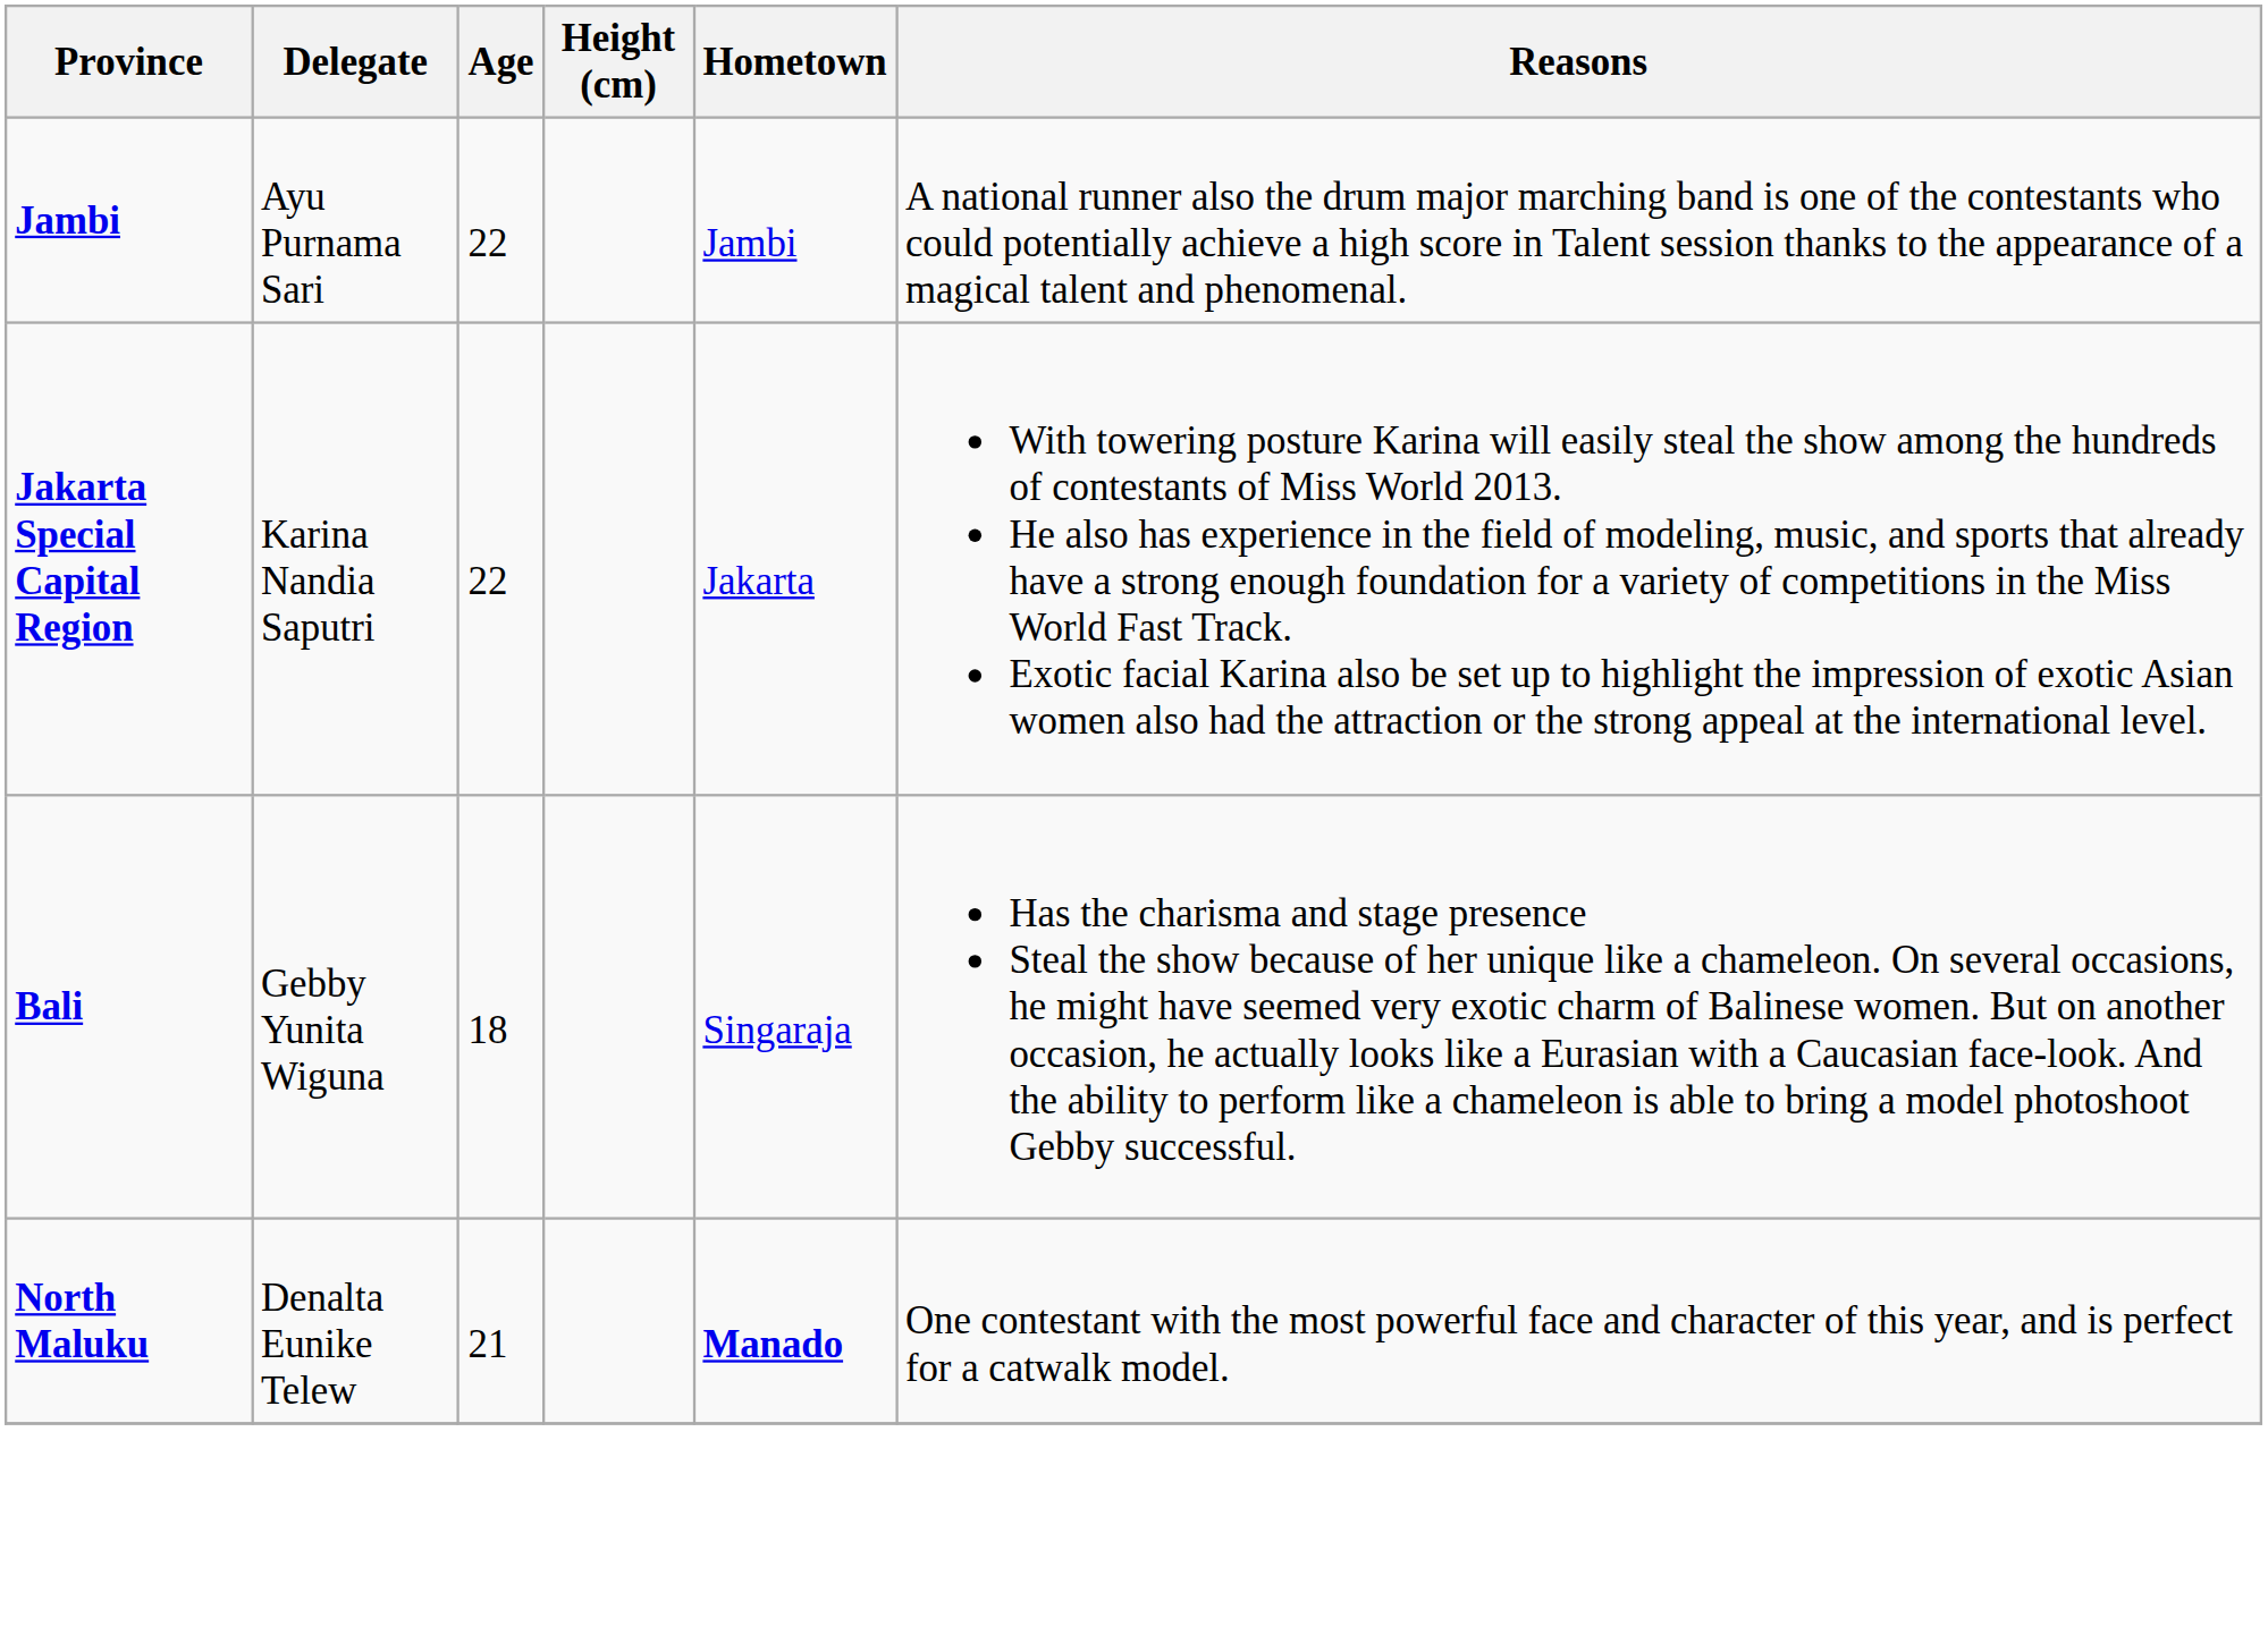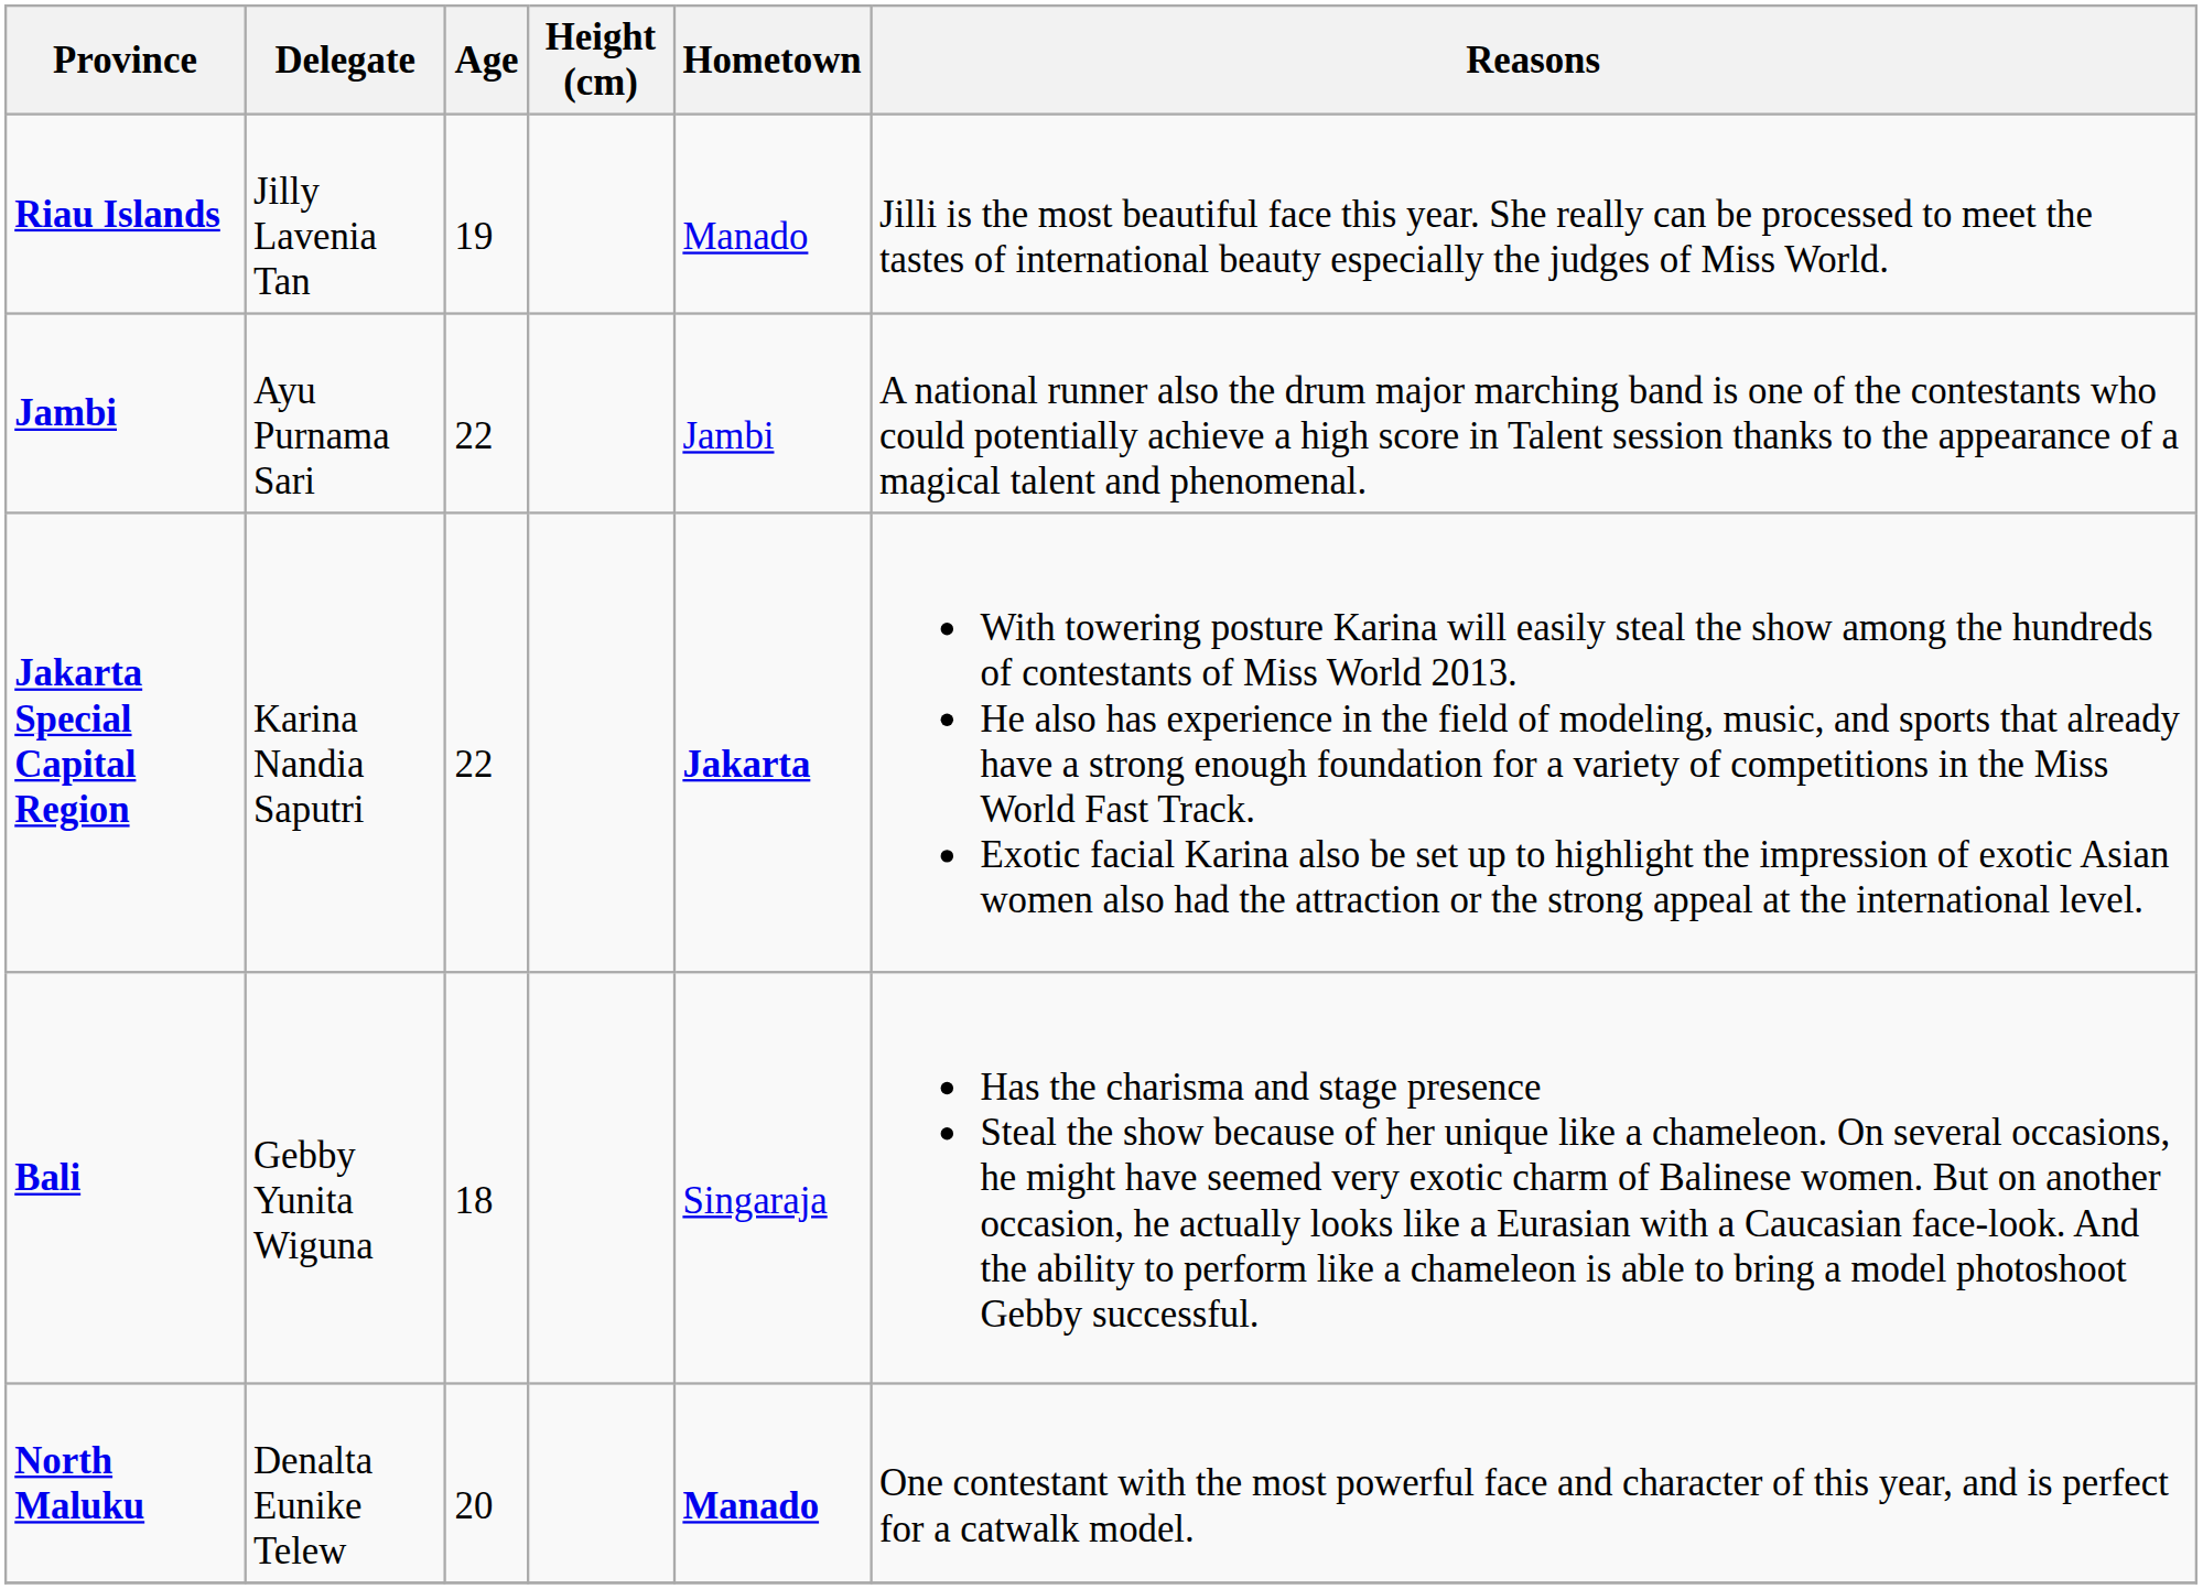+ row: Riau Islands | Jilly Lavenia Tan | 19 | Manado | Jilli is the most beautiful face this year. She really can be processed to meet the tastes of international beauty especially the judges of Miss World.
Jakarta Special Capital Region | Hometown: normal -> bold
North Maluku | Age: 21 -> 20
